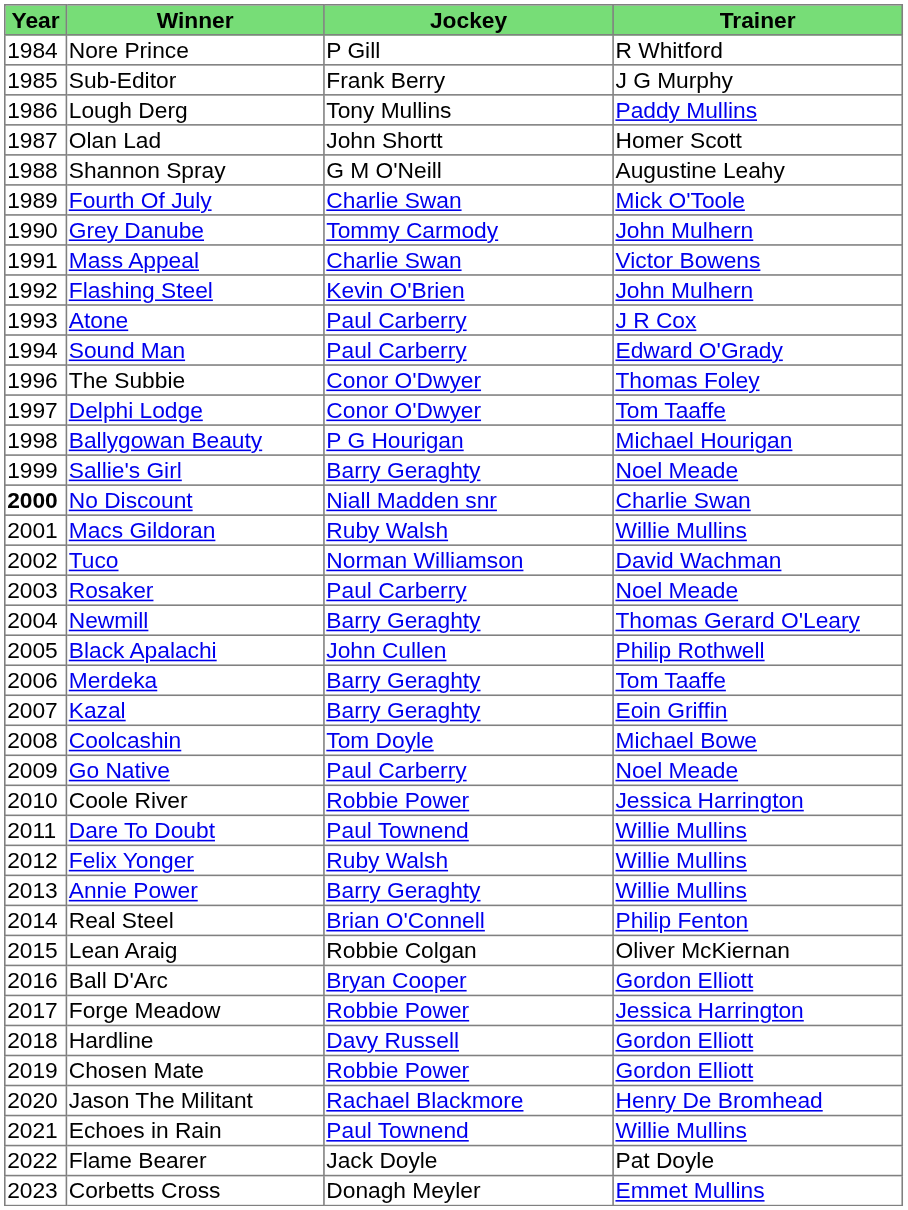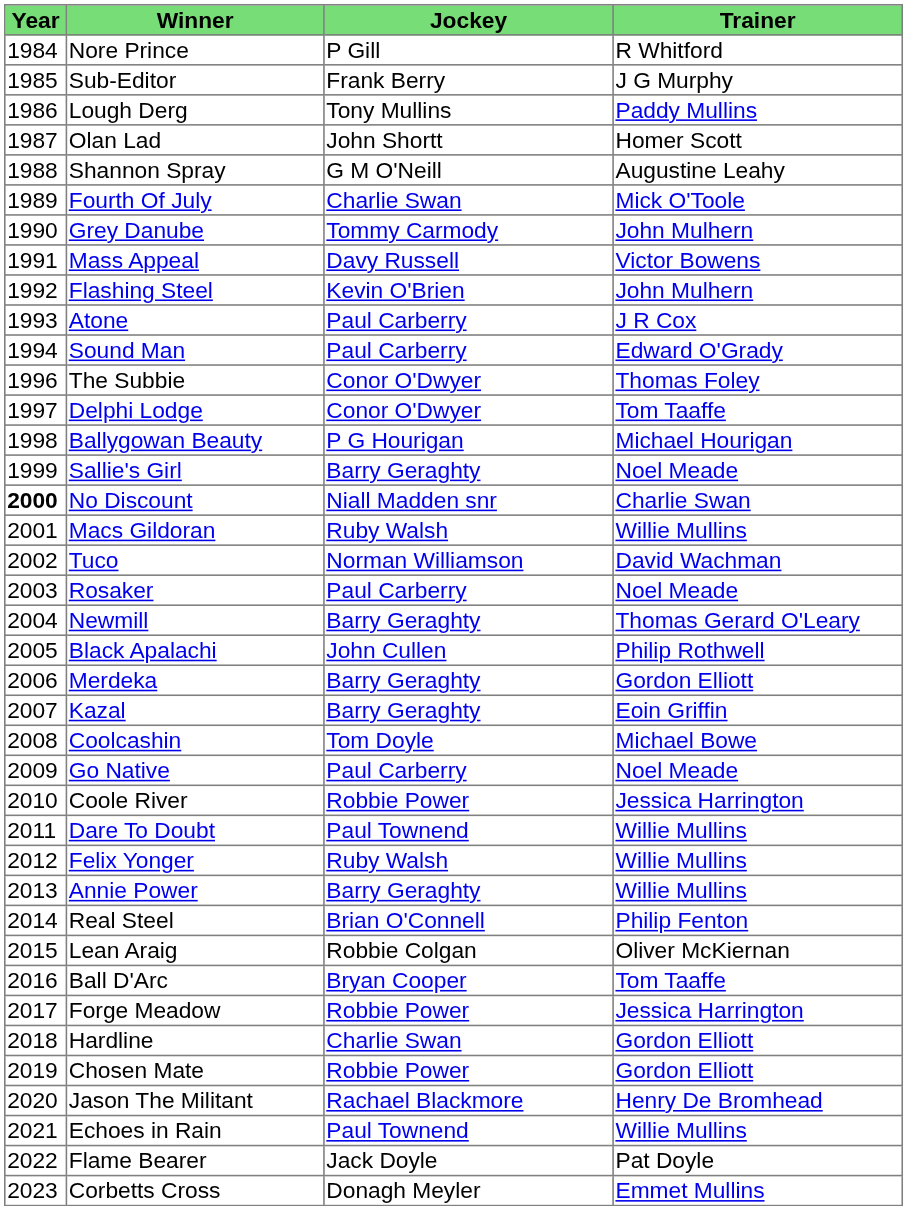Mass Appeal | Jockey: Charlie Swan -> Davy Russell
Merdeka | Trainer: Tom Taaffe -> Gordon Elliott
Ball D'Arc | Trainer: Gordon Elliott -> Tom Taaffe
Hardline | Jockey: Davy Russell -> Charlie Swan
